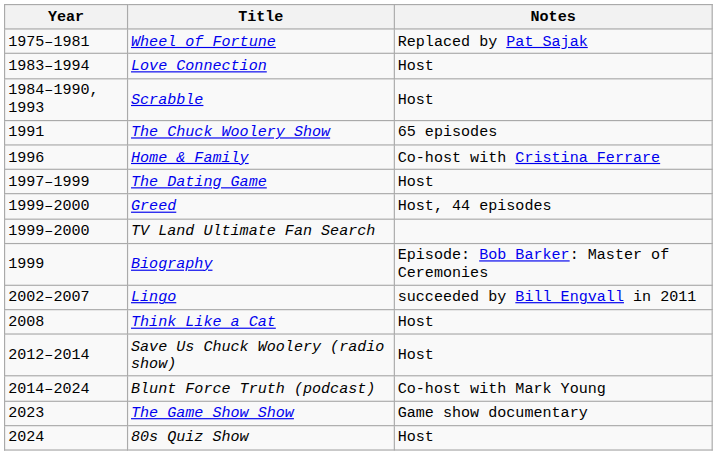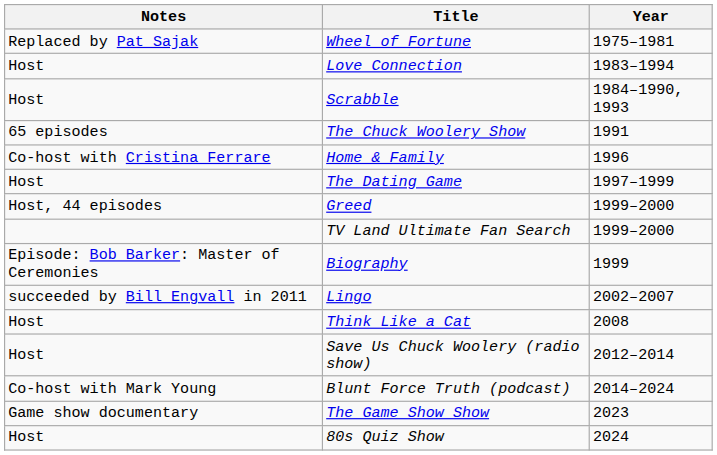columns swapped: Year <-> Notes
